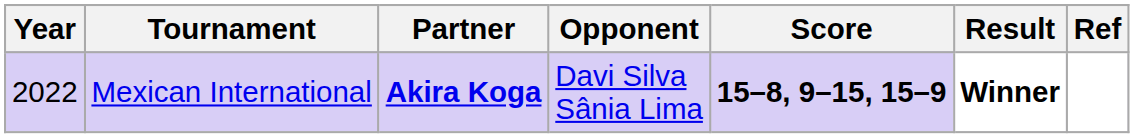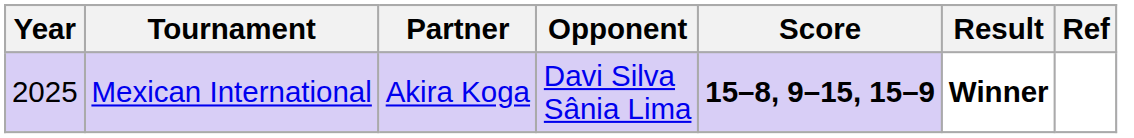Mexican International | Year: 2022 -> 2025
Mexican International | Partner: bold -> normal
